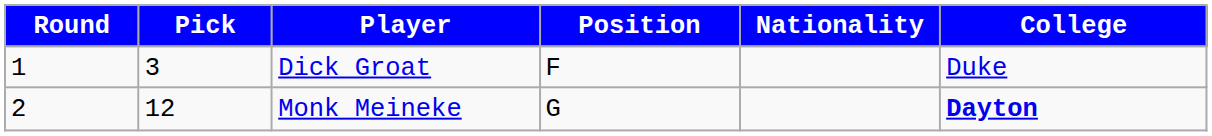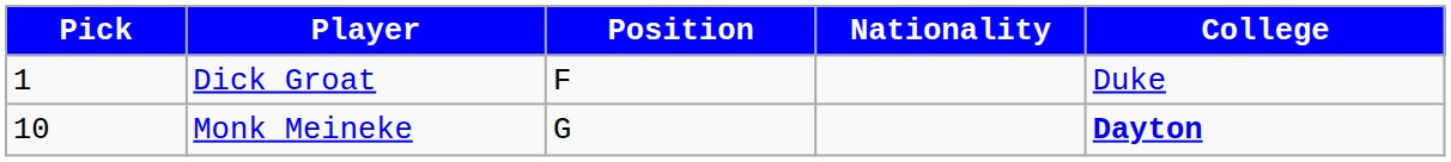- column: Round | 1 | 2
Dick Groat | Pick: 3 -> 1
Monk Meineke | Pick: 12 -> 10
